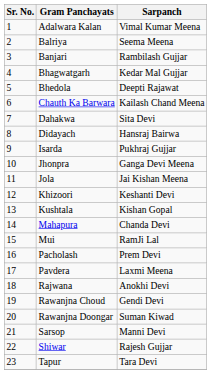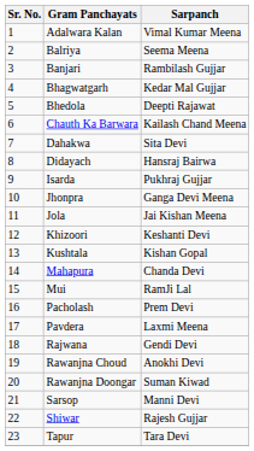Rajwana | Sarpanch: Anokhi Devi -> Gendi Devi
Rawanjna Choud | Sarpanch: Gendi Devi -> Anokhi Devi
